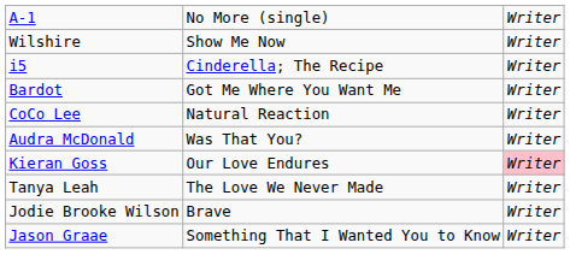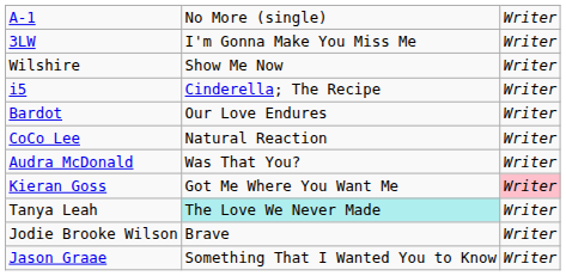+ row: 3LW | I'm Gonna Make You Miss Me | Writer
Bardot | column 2: Got Me Where You Want Me -> Our Love Endures
Kieran Goss | column 2: Our Love Endures -> Got Me Where You Want Me
Tanya Leah | column 2: no background -> paleturquoise background
